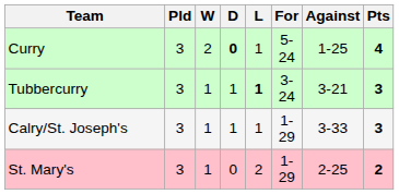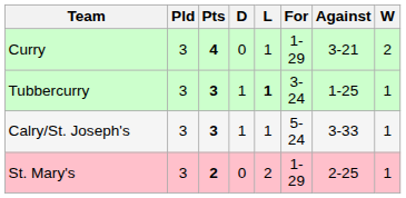columns swapped: W <-> Pts
Curry | D: bold -> normal
Curry | For: 5-24 -> 1-29
Curry | Against: 1-25 -> 3-21
Tubbercurry | Against: 3-21 -> 1-25
Calry/St. Joseph's | For: 1-29 -> 5-24
